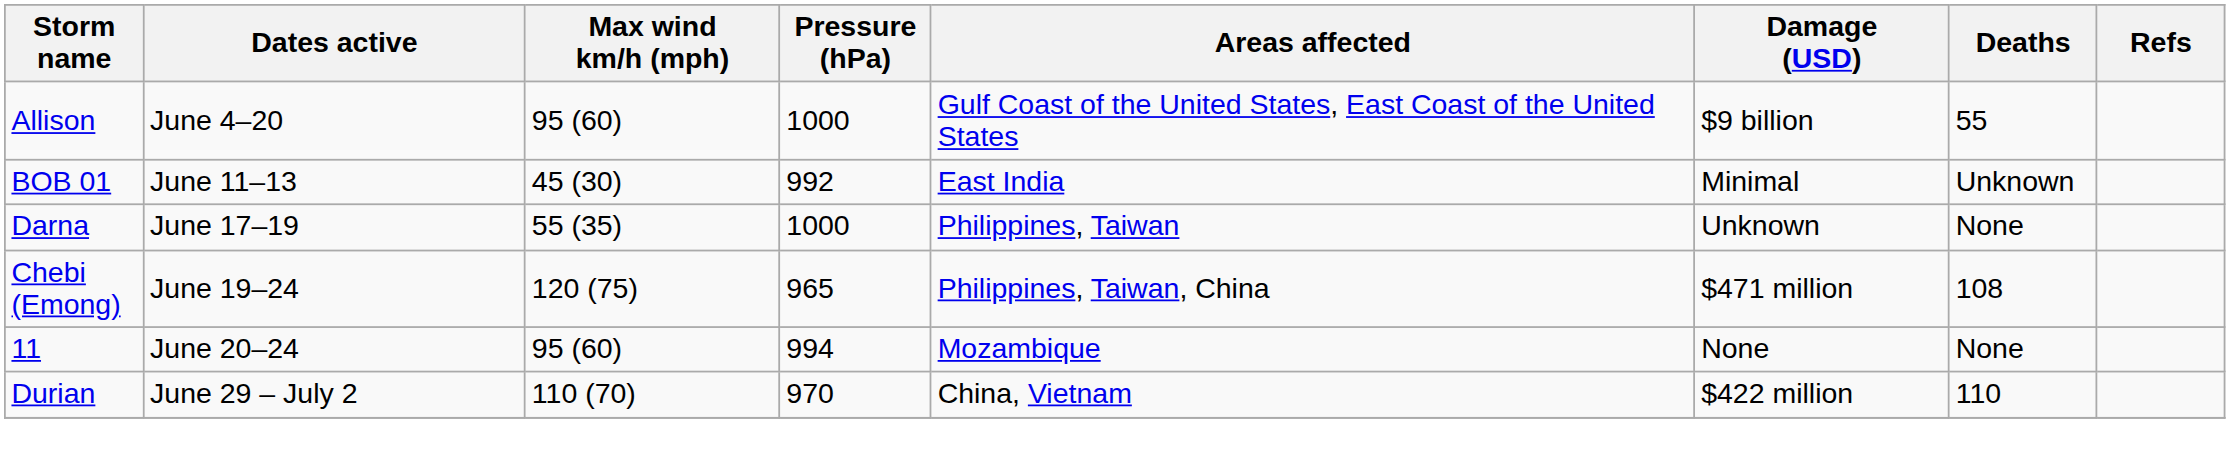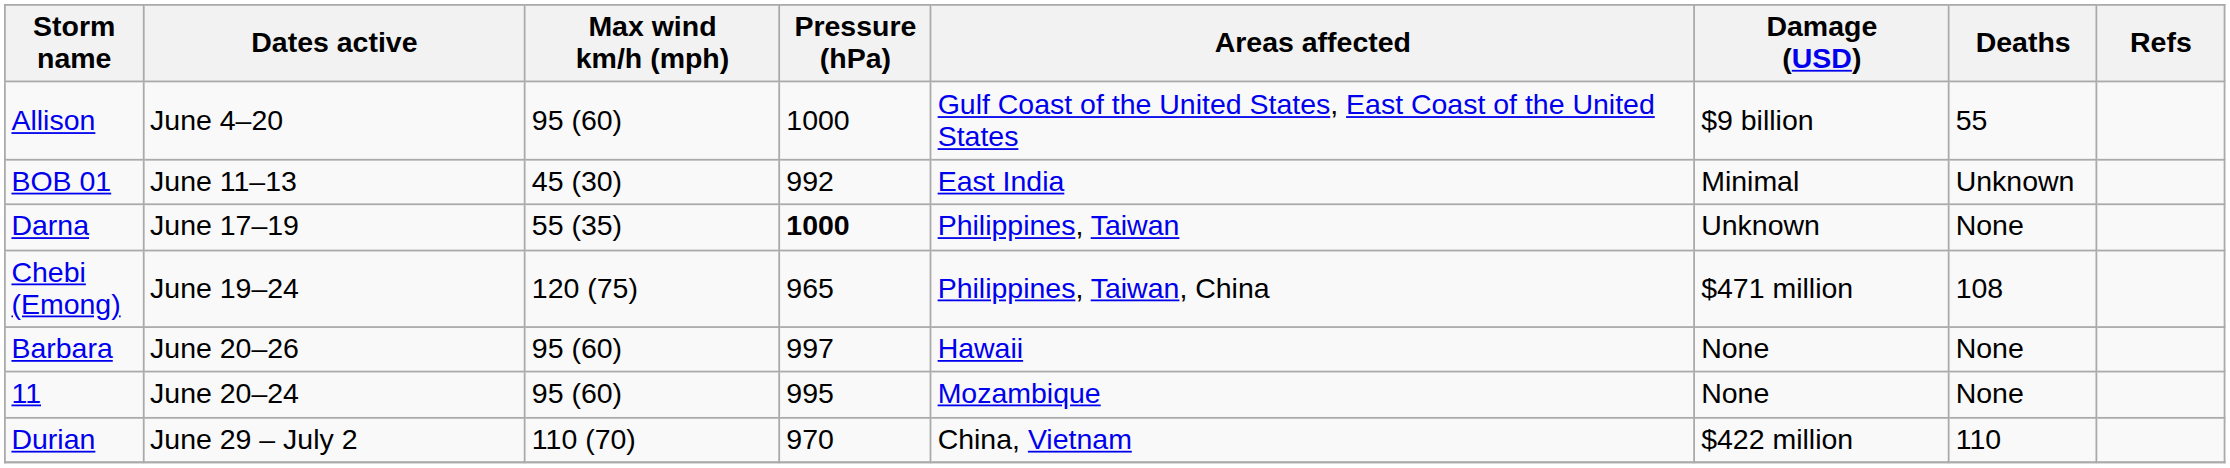Darna | Pressure (hPa): normal -> bold
+ row: Barbara | June 20–26 | 95 (60) | 997 | Hawaii | None | None
11 | Pressure (hPa): 994 -> 995
